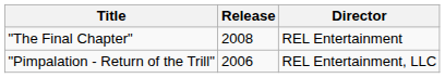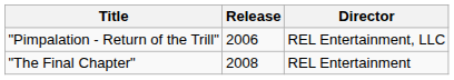rows swapped: "Pimpalation - Return of the Trill" <-> "The Final Chapter"
